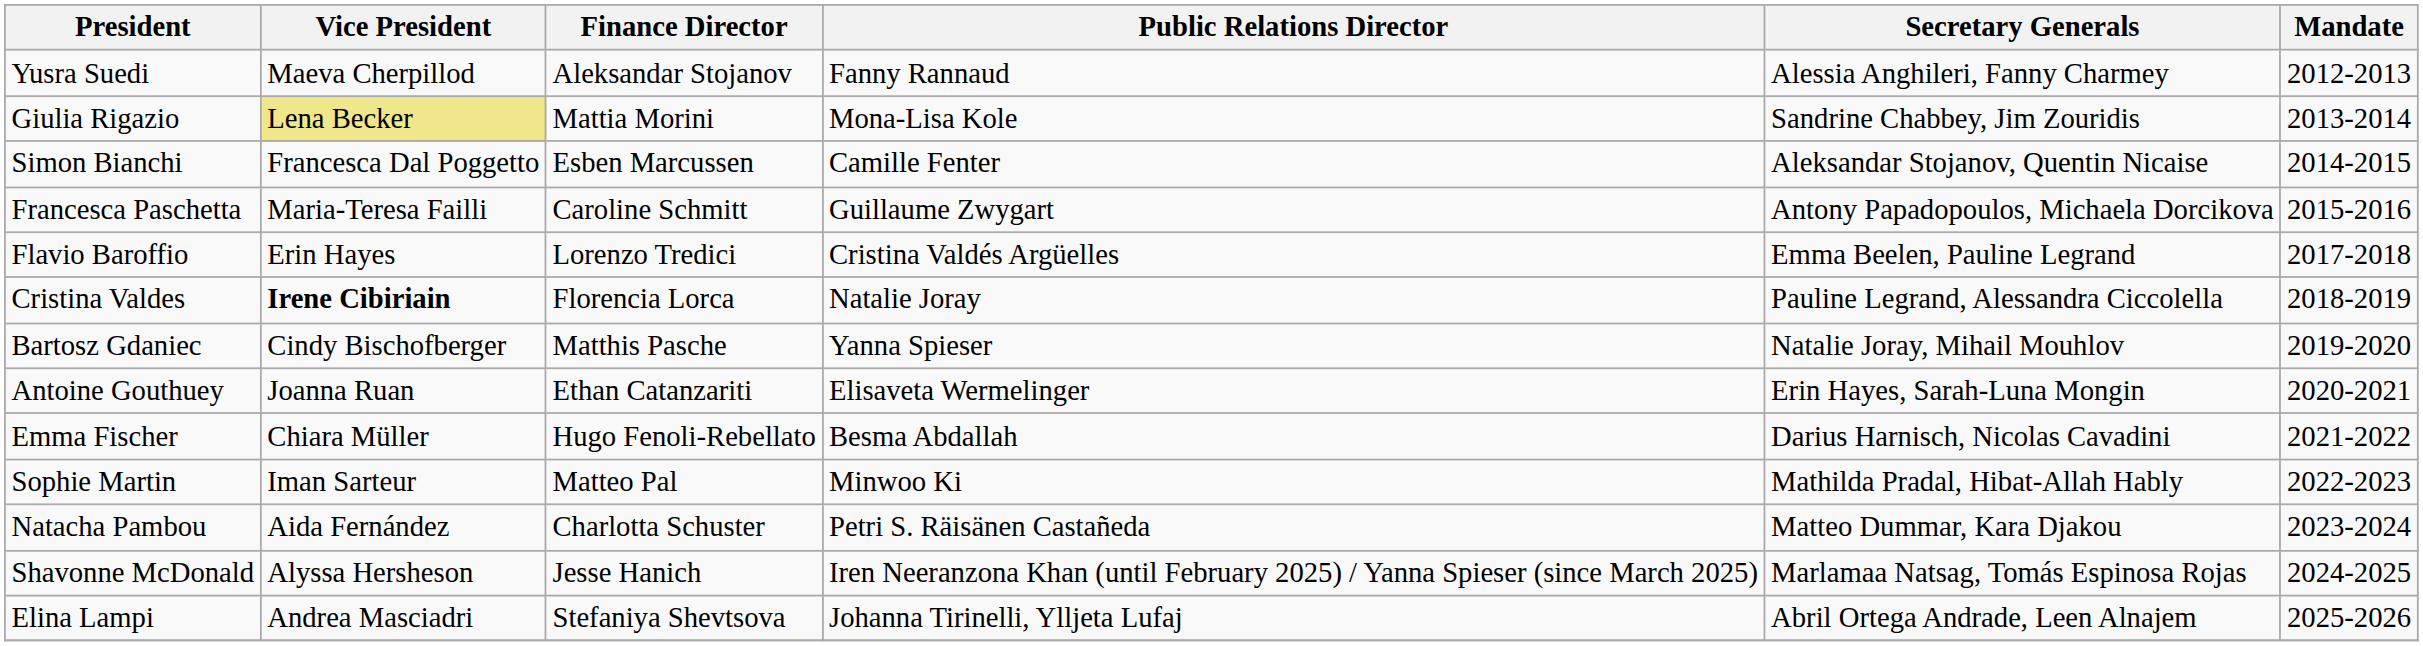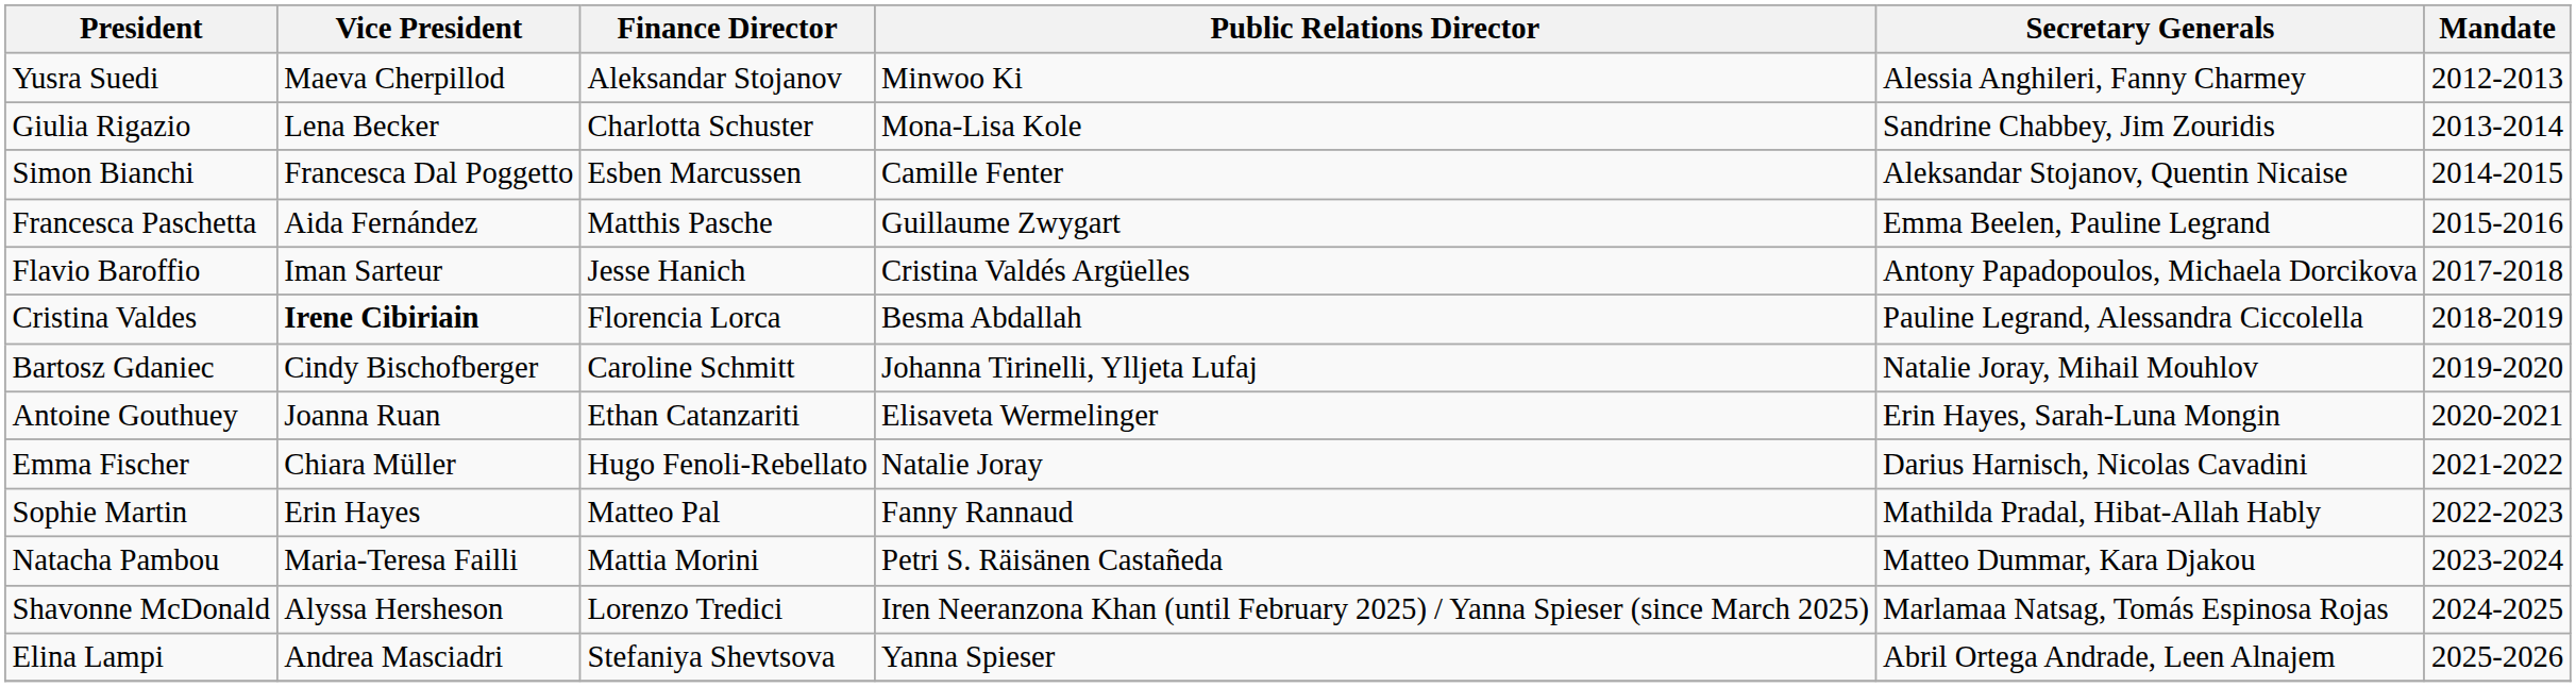Yusra Suedi | Public Relations Director: Fanny Rannaud -> Minwoo Ki
Giulia Rigazio | Vice President: khaki background -> no background
Giulia Rigazio | Finance Director: Mattia Morini -> Charlotta Schuster
Francesca Paschetta | Vice President: Maria-Teresa Failli -> Aida Fernández
Francesca Paschetta | Finance Director: Caroline Schmitt -> Matthis Pasche
Francesca Paschetta | Secretary Generals: Antony Papadopoulos, Michaela Dorcikova -> Emma Beelen, Pauline Legrand
Flavio Baroffio | Vice President: Erin Hayes -> Iman Sarteur
Flavio Baroffio | Finance Director: Lorenzo Tredici -> Jesse Hanich
Flavio Baroffio | Secretary Generals: Emma Beelen, Pauline Legrand -> Antony Papadopoulos, Michaela Dorcikova
Cristina Valdes | Public Relations Director: Natalie Joray -> Besma Abdallah
Bartosz Gdaniec | Finance Director: Matthis Pasche -> Caroline Schmitt
Bartosz Gdaniec | Public Relations Director: Yanna Spieser -> Johanna Tirinelli, Ylljeta Lufaj
Emma Fischer | Public Relations Director: Besma Abdallah -> Natalie Joray
Sophie Martin | Vice President: Iman Sarteur -> Erin Hayes
Sophie Martin | Public Relations Director: Minwoo Ki -> Fanny Rannaud
Natacha Pambou | Vice President: Aida Fernández -> Maria-Teresa Failli
Natacha Pambou | Finance Director: Charlotta Schuster -> Mattia Morini
Shavonne McDonald | Finance Director: Jesse Hanich -> Lorenzo Tredici
Elina Lampi | Public Relations Director: Johanna Tirinelli, Ylljeta Lufaj -> Yanna Spieser
